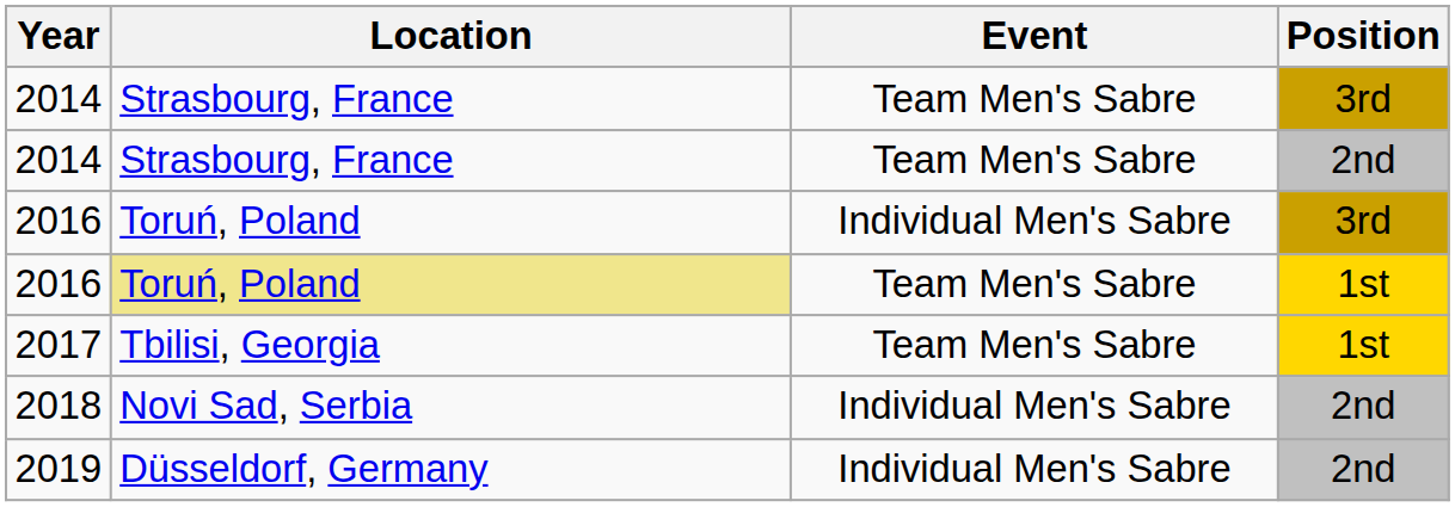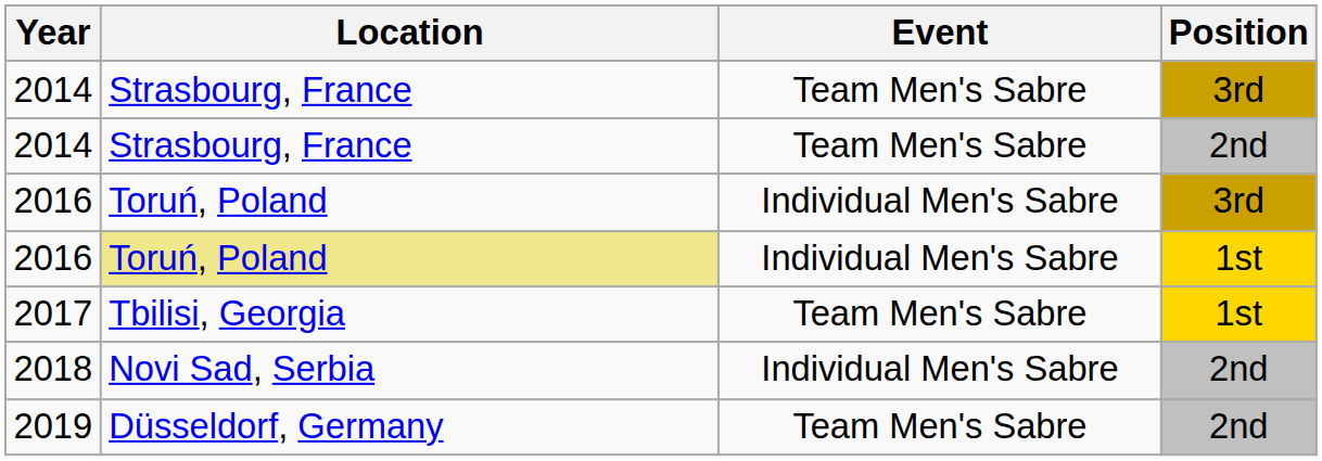2016 / 1st | Event: Team Men's Sabre -> Individual Men's Sabre
2019 | Event: Individual Men's Sabre -> Team Men's Sabre
